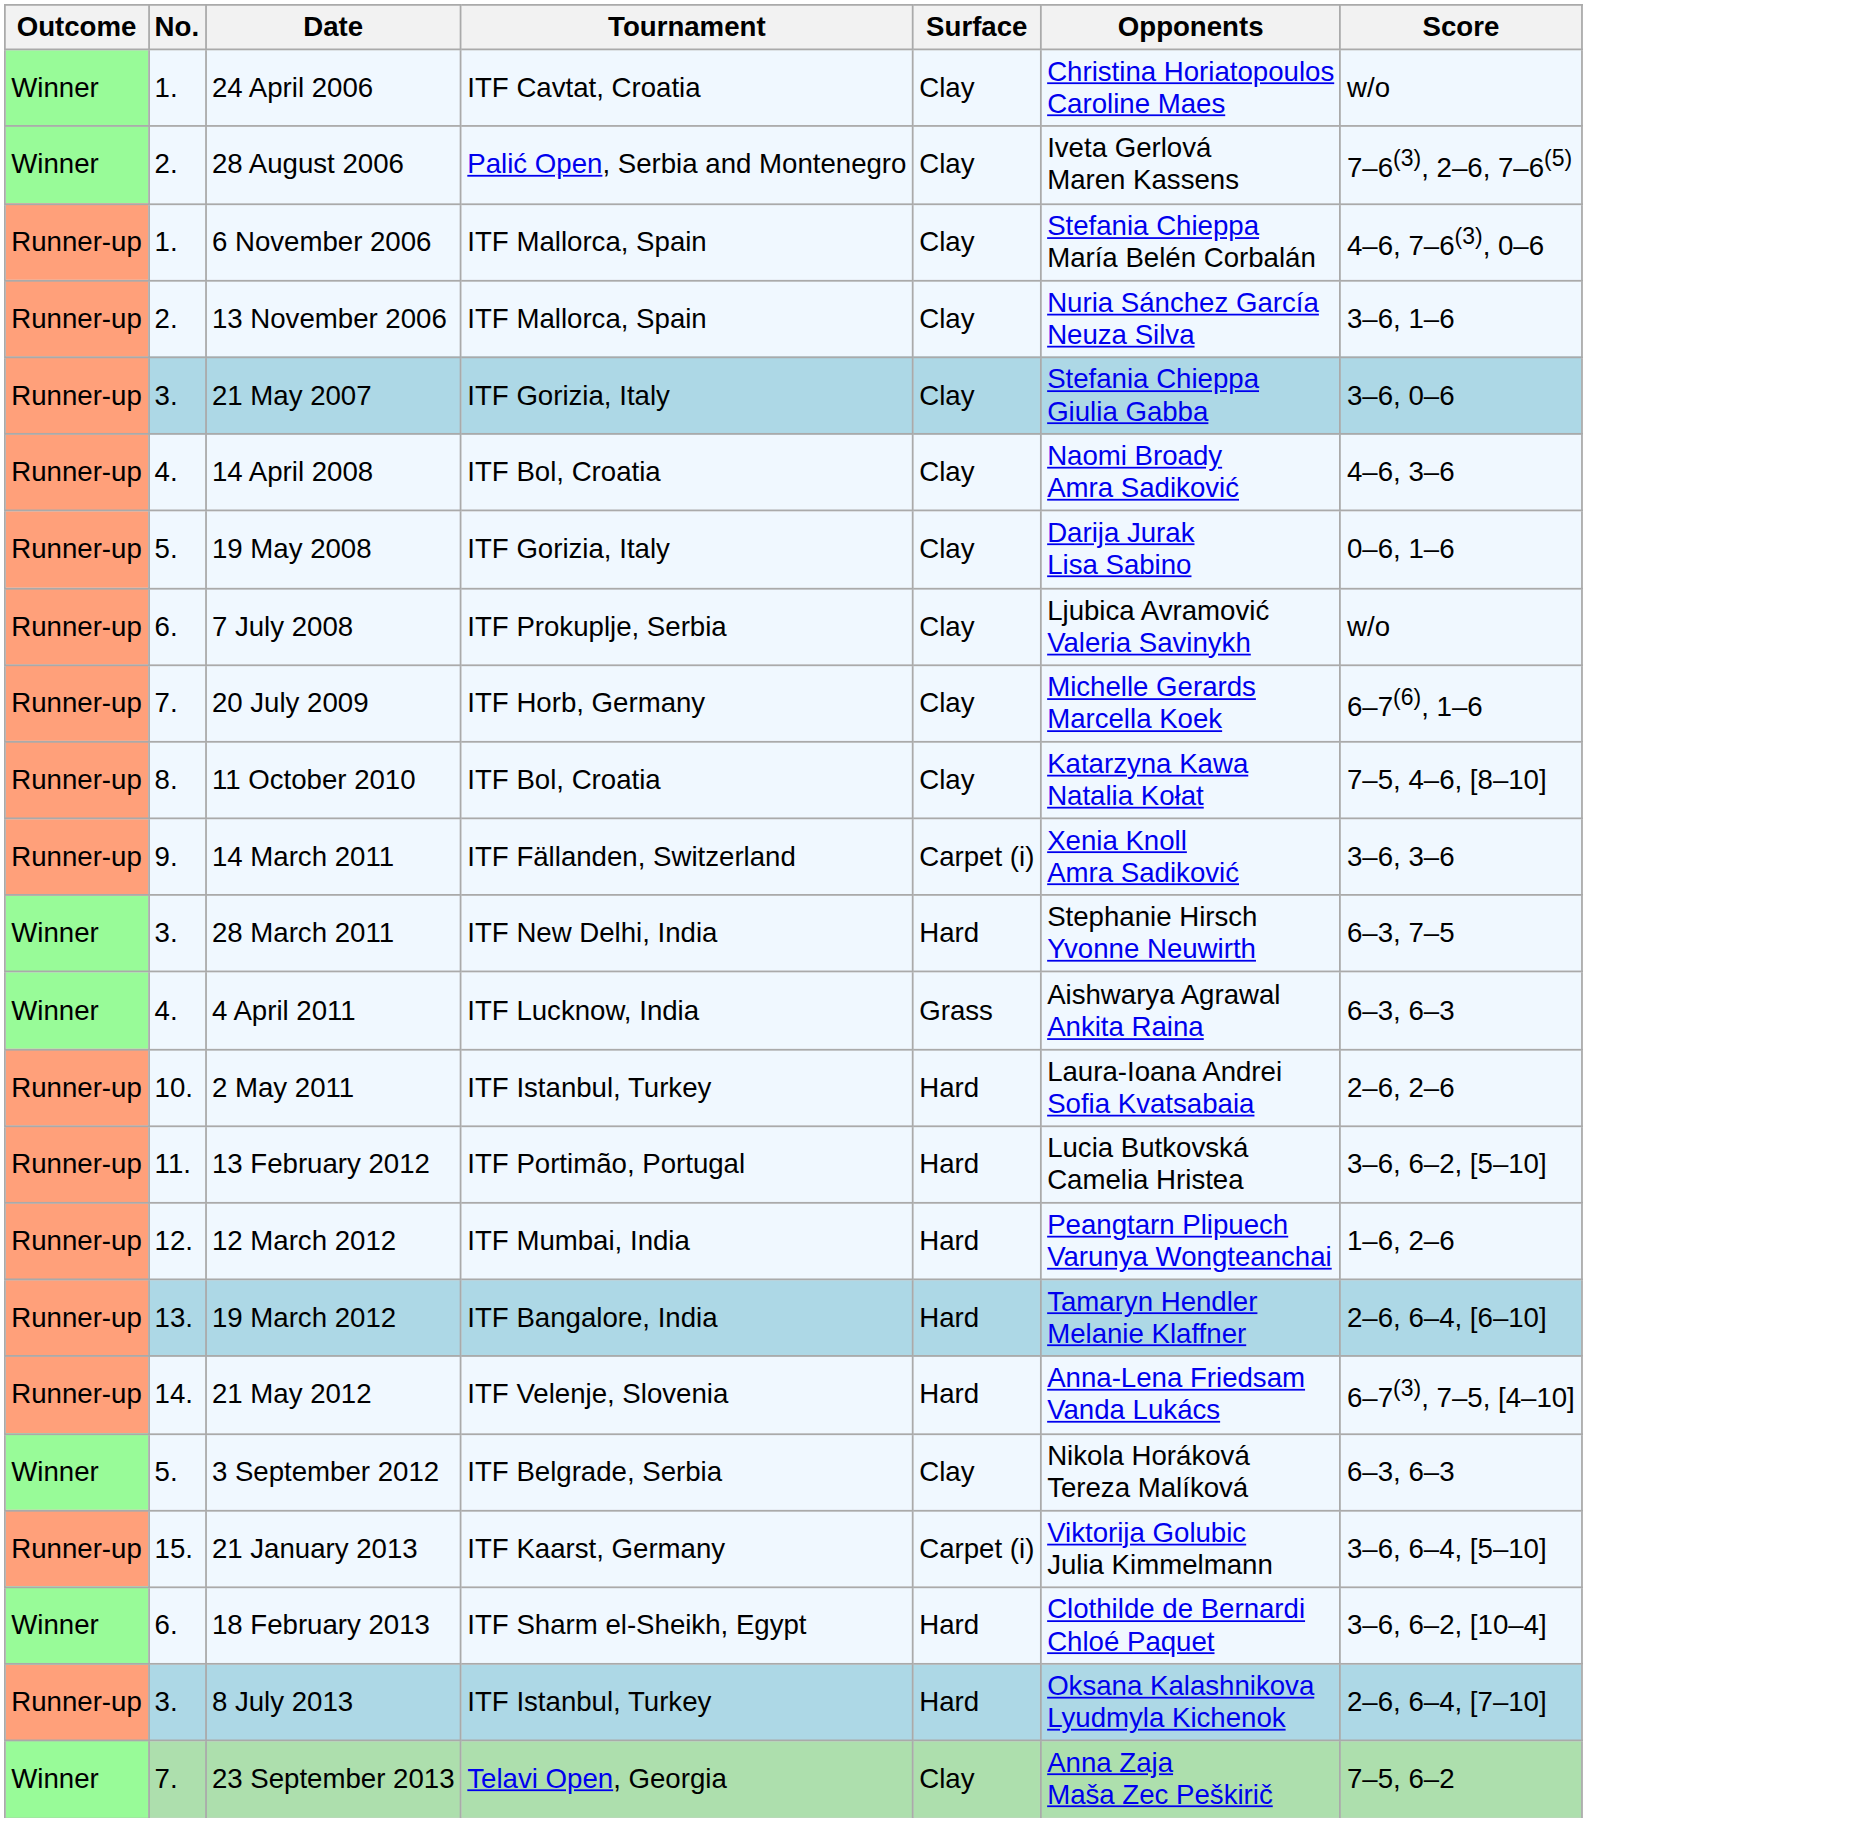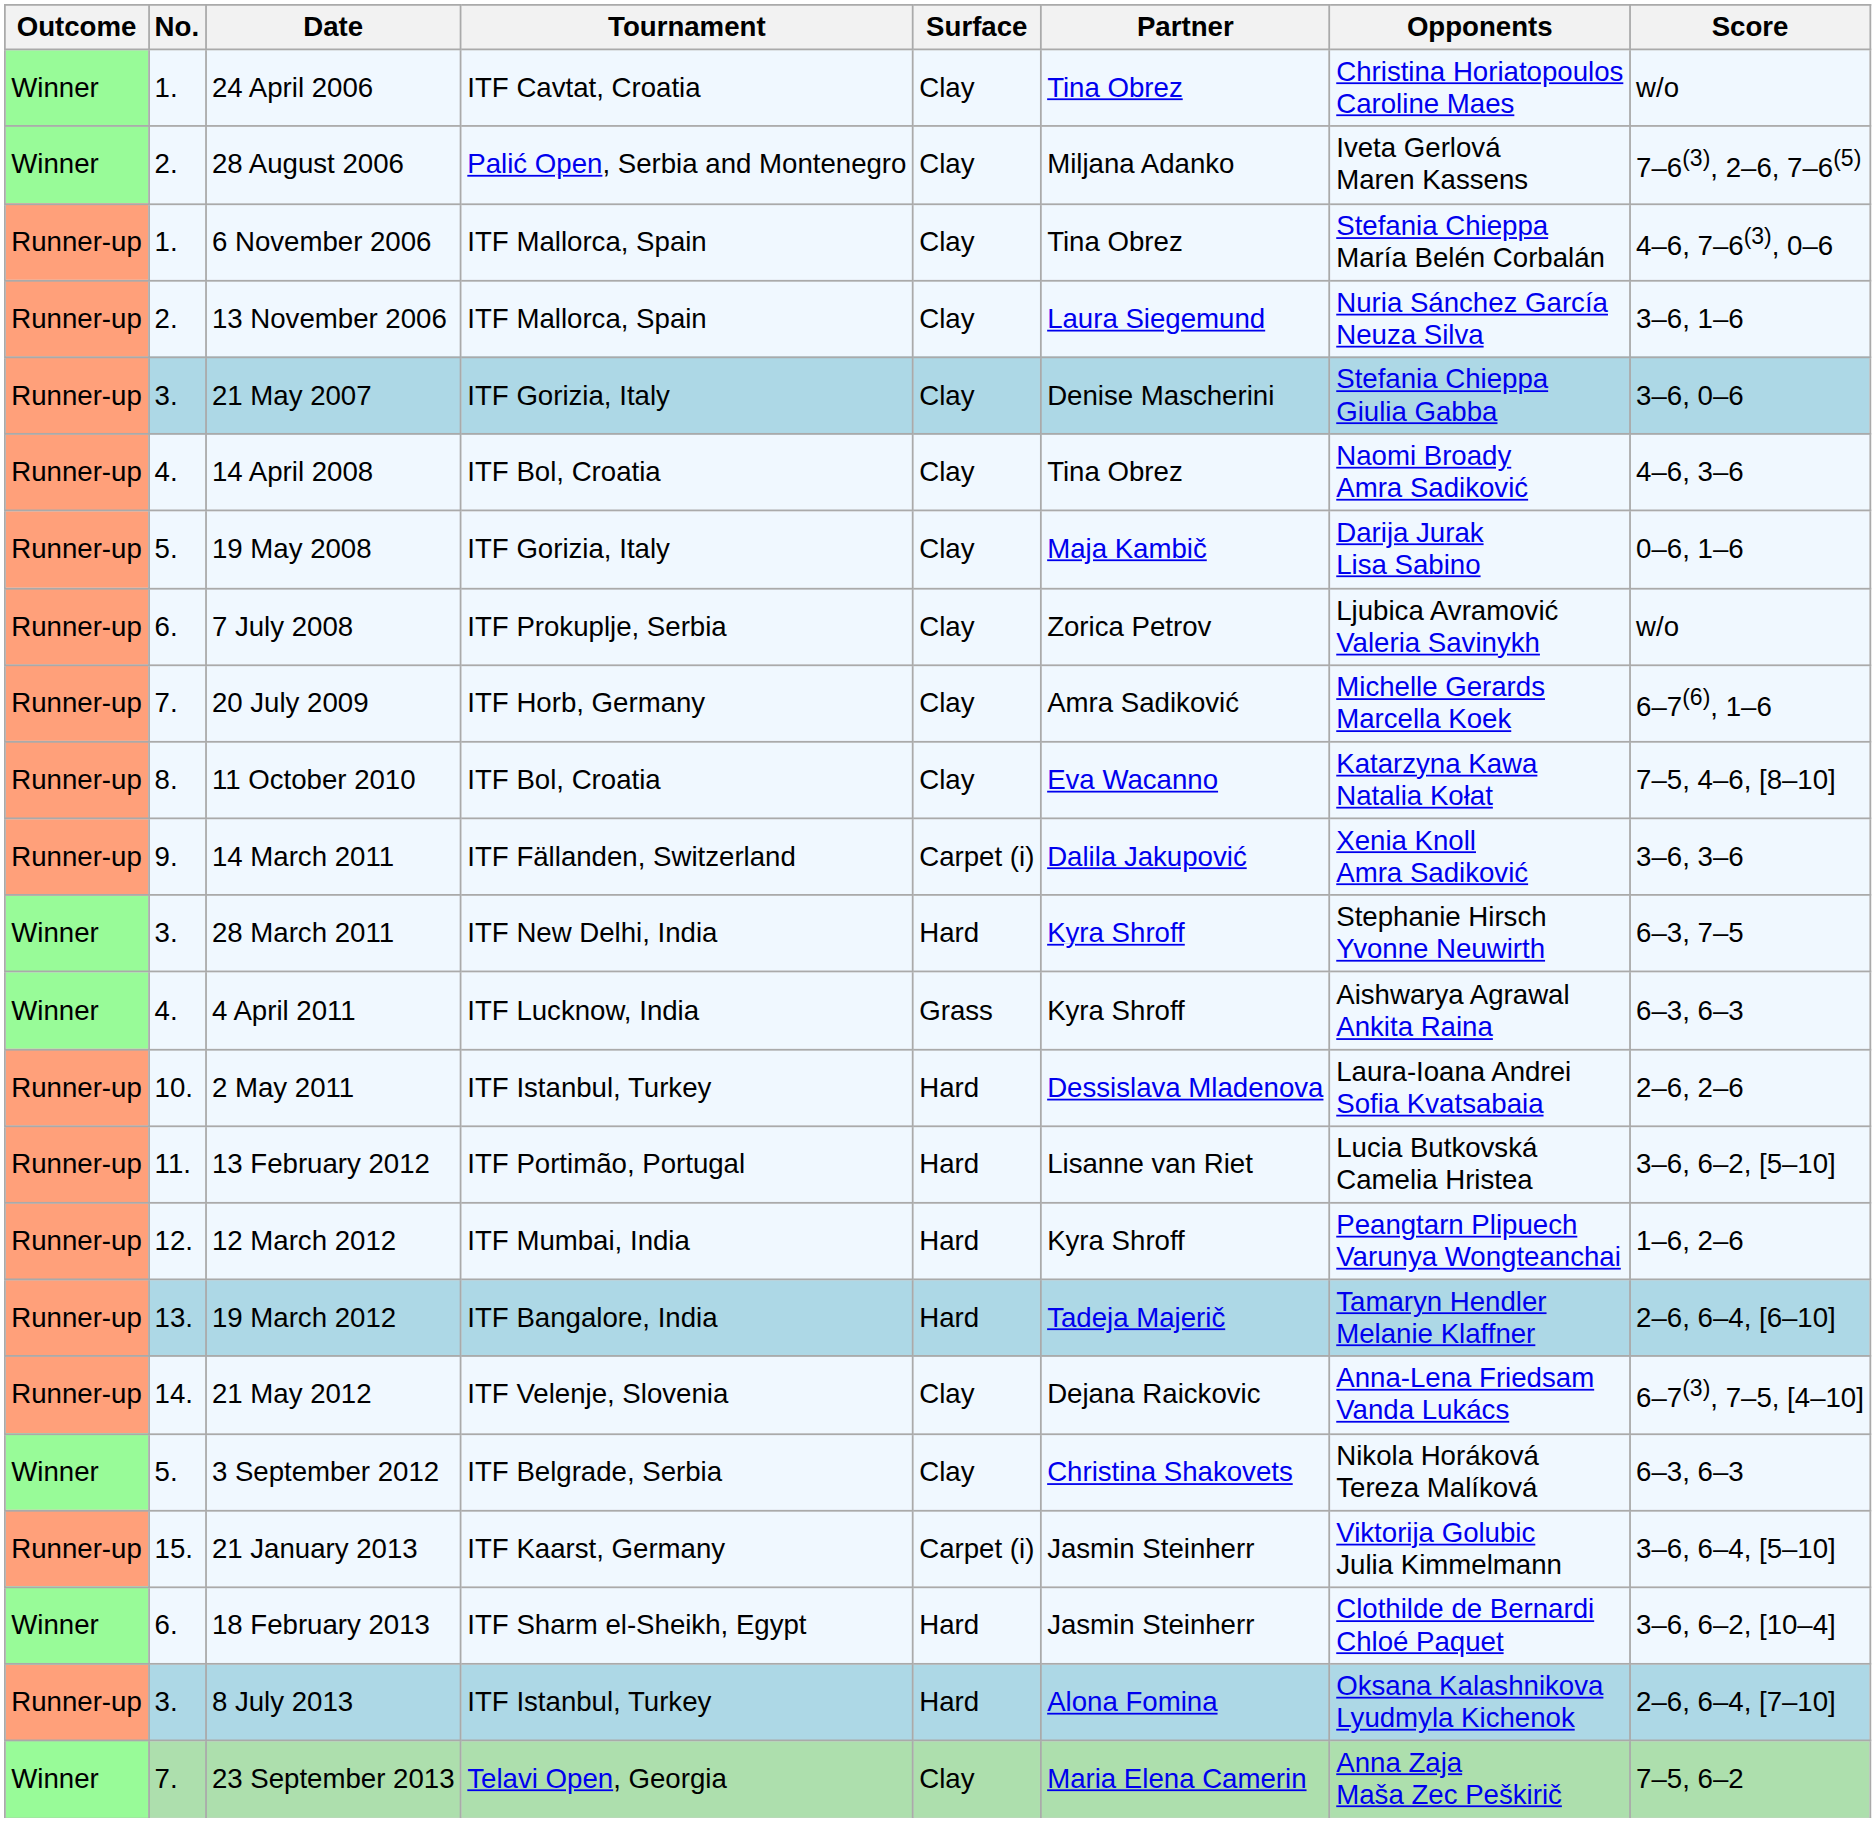+ column: Partner | Tina Obrez | Miljana Adanko | Tina Obrez | Laura Siegemund | Denise Mascherini | Tina Obrez | Maja Kambič | Zorica Petrov | Amra Sadiković | Eva Wacanno | Dalila Jakupović | Kyra Shroff | Kyra Shroff | Dessislava Mladenova | Lisanne van Riet | Kyra Shroff | Tadeja Majerič | Dejana Raickovic | Christina Shakovets | Jasmin Steinherr | Jasmin Steinherr | Alona Fomina | Maria Elena Camerin
21 May 2012 | Surface: Hard -> Clay
